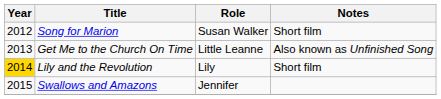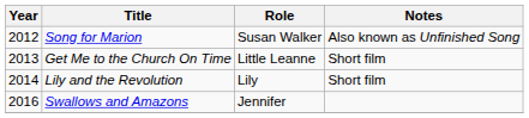Song for Marion | Notes: Short film -> Also known as Unfinished Song
Get Me to the Church On Time | Notes: Also known as Unfinished Song -> Short film
Lily and the Revolution | Year: gold background -> no background
Swallows and Amazons | Year: 2015 -> 2016
